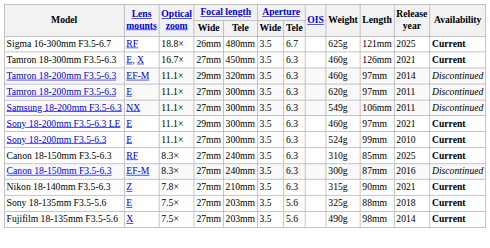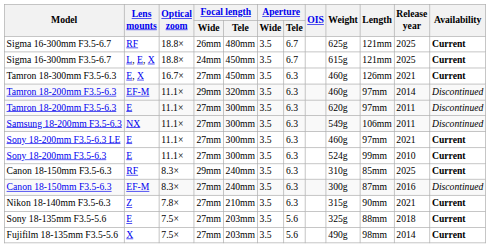+ row: Sigma 16-300mm F3.5-6.7 | L, E, X | 18.8× | 24mm | 450mm | 3.5 | 6.7 | 615g | 121mm | 2025 | Current
Sony 18-200mm F3.5-6.3 LE | Focal length / Wide: 29mm -> 27mm
Canon 18-150mm F3.5-6.3 / RF | Focal length / Wide: 27mm -> 29mm
